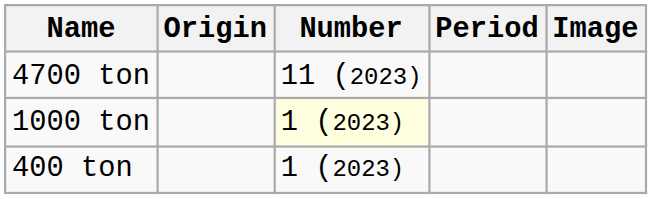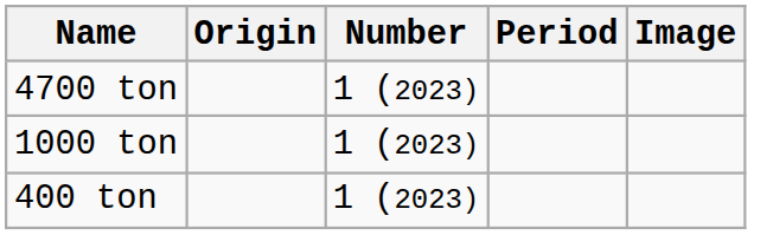4700 ton | Number: 11 (2023) -> 1 (2023)
1000 ton | Number: lightyellow background -> no background
